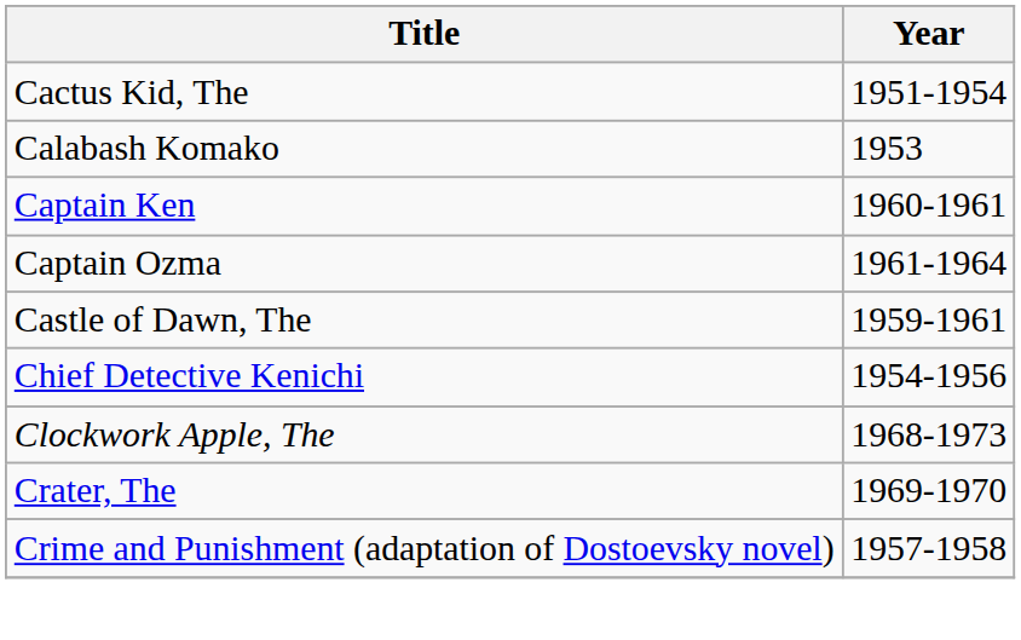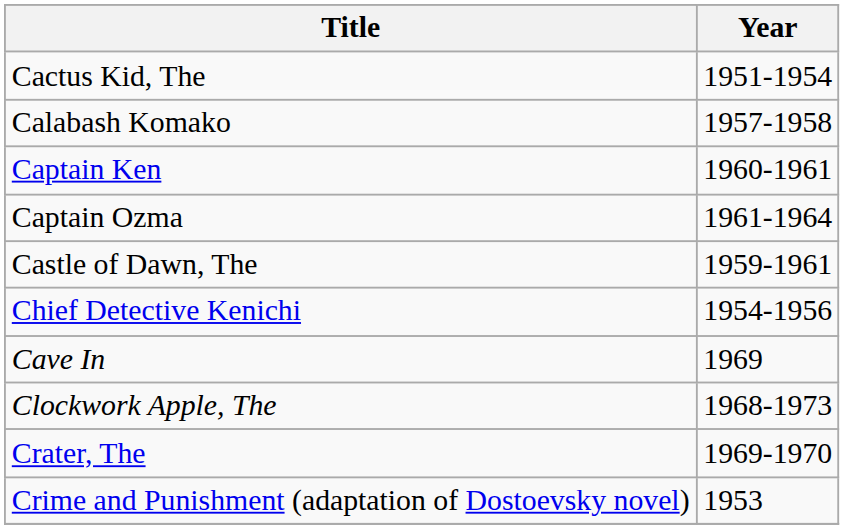Calabash Komako | Year: 1953 -> 1957-1958
+ row: Cave In | 1969
Crime and Punishment (adaptation of Dostoevsky novel) | Year: 1957-1958 -> 1953
